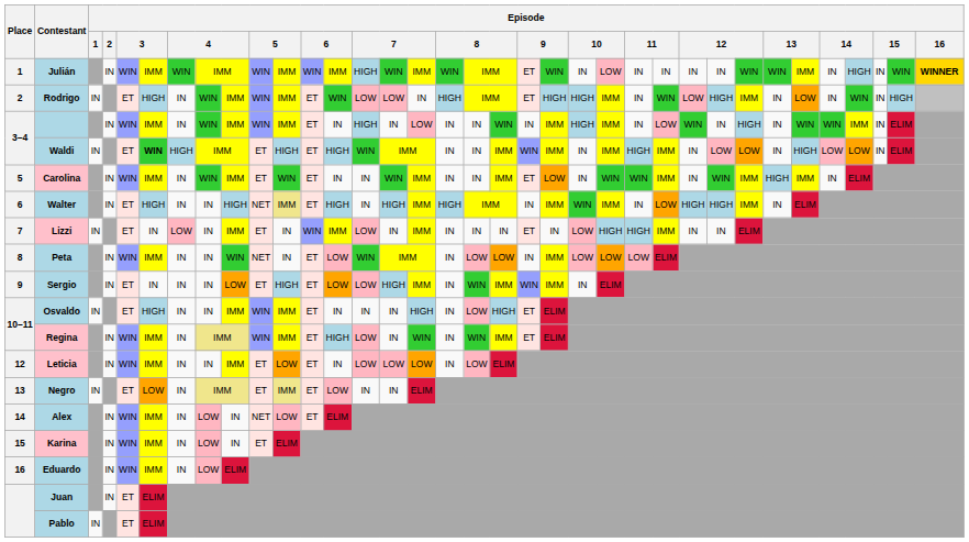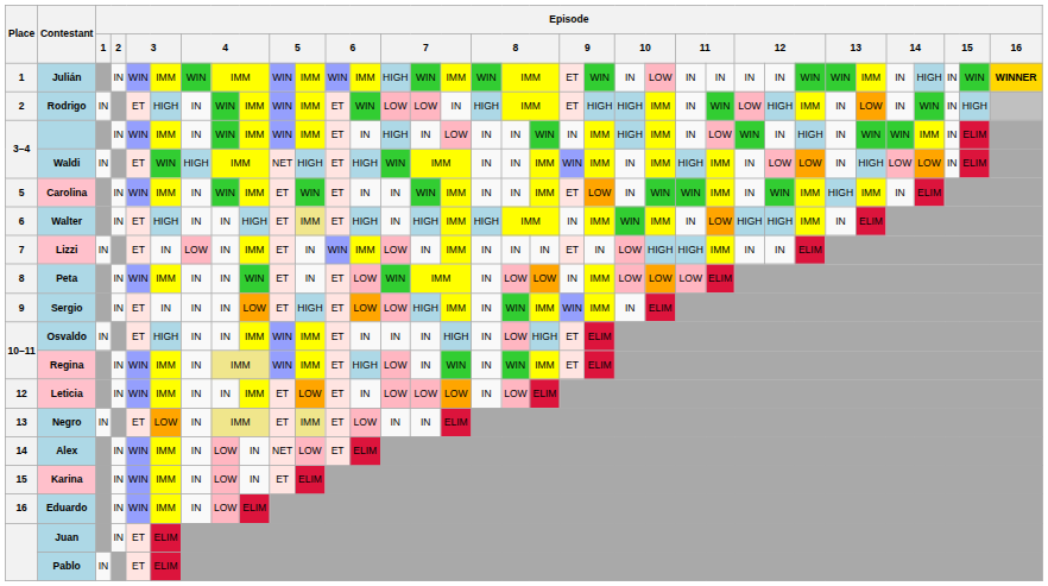Waldi | column 6: bold -> normal
Waldi | column 10: ET -> NET
Walter | column 10: NET -> ET
Peta | column 10: NET -> ET
